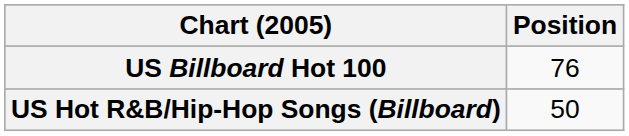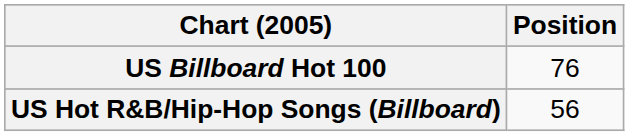US Hot R&B/Hip-Hop Songs (Billboard) | Position: 50 -> 56
